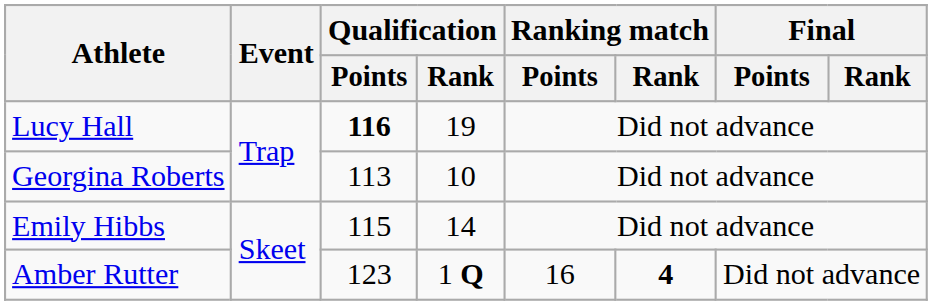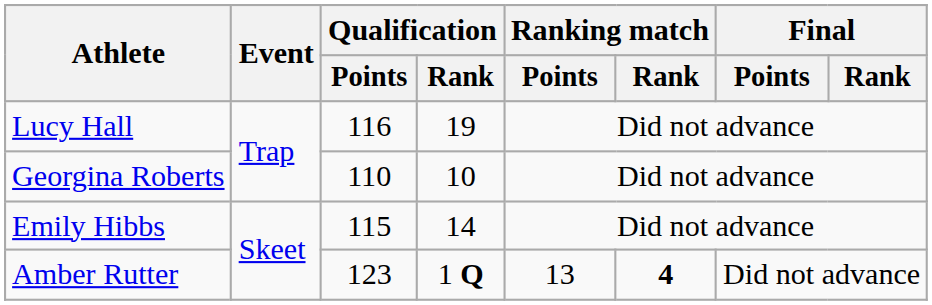Lucy Hall | Qualification / Points: bold -> normal
Georgina Roberts | Qualification / Points: 113 -> 110
Amber Rutter | Ranking match / Points: 16 -> 13
